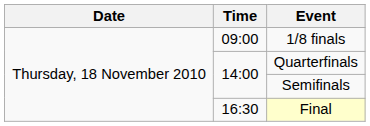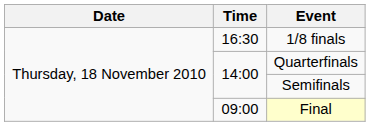1/8 finals | Time: 09:00 -> 16:30
Final | Time: 16:30 -> 09:00
